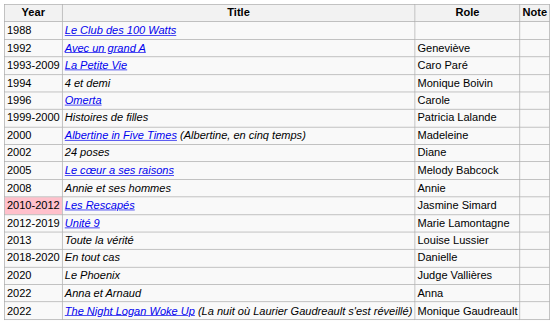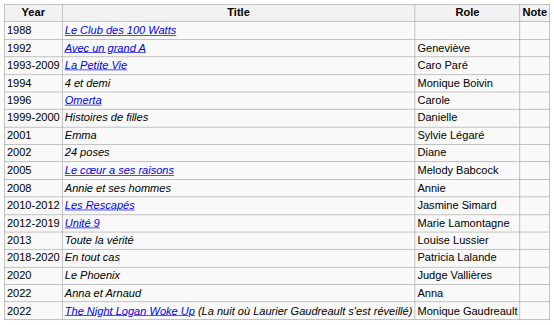Histoires de filles | Role: Patricia Lalande -> Danielle
- row: 2000 | Albertine in Five Times (Albertine, en cinq temps) | Madeleine
+ row: 2001 | Emma | Sylvie Légaré
Les Rescapés | Year: pink background -> no background
En tout cas | Role: Danielle -> Patricia Lalande
